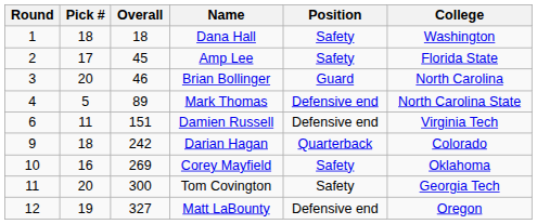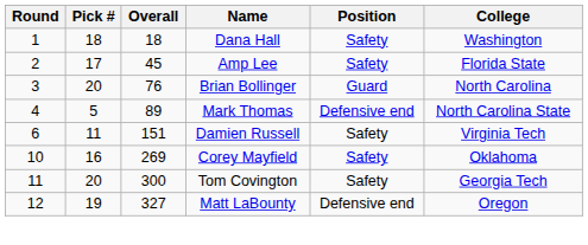Brian Bollinger | Overall: 46 -> 76
Damien Russell | Position: Defensive end -> Safety
- row: 9 | 18 | 242 | Darian Hagan | Quarterback | Colorado
